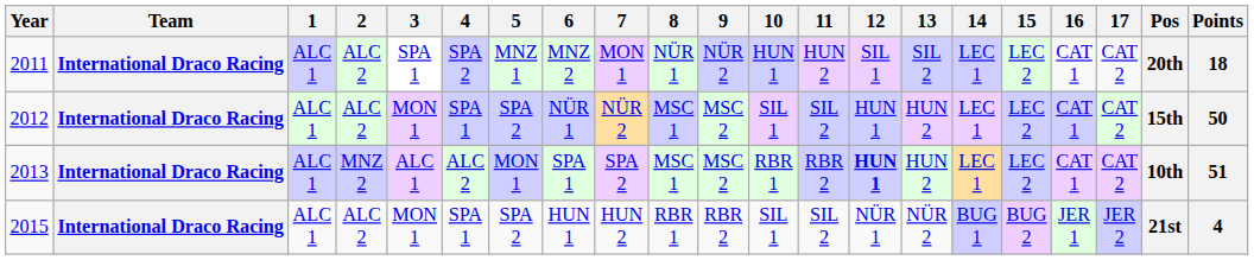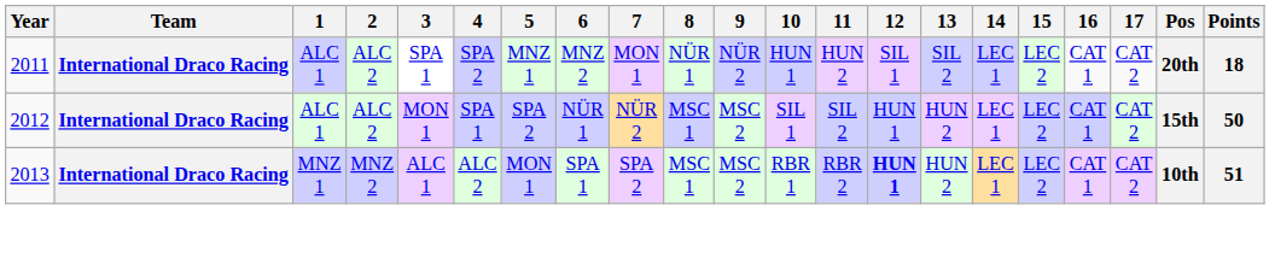2013 | 1: ALC 1 -> MNZ 1
- row: 2015 | International Draco Racing | ALC 1 | ALC 2 | MON 1 | SPA 1 | SPA 2 | HUN 1 | HUN 2 | RBR 1 | RBR 2 | SIL 1 | SIL 2 | NÜR 1 | NÜR 2 | BUG 1 | BUG 2 | JER 1 | JER 2 | 21st | 4
